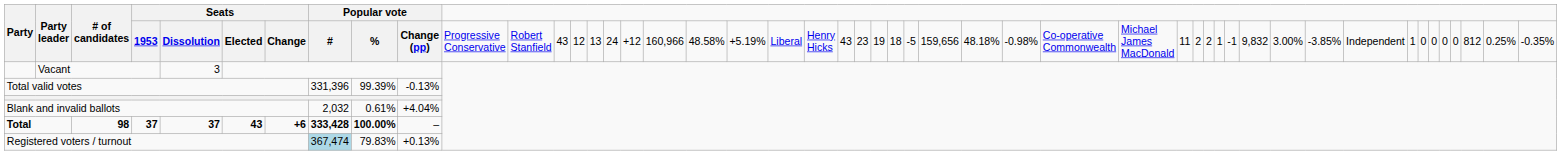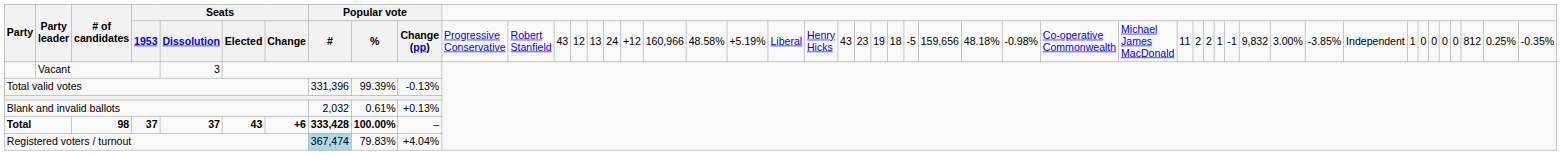Blank and invalid ballots | column 11: +4.04% -> +0.13%
Registered voters / turnout | column 11: +0.13% -> +4.04%
